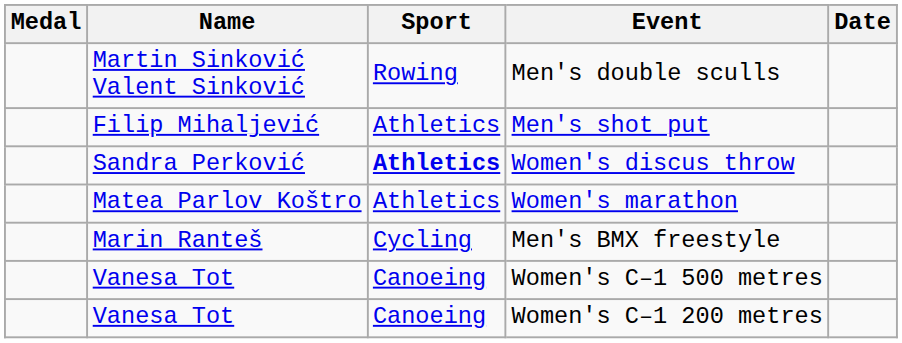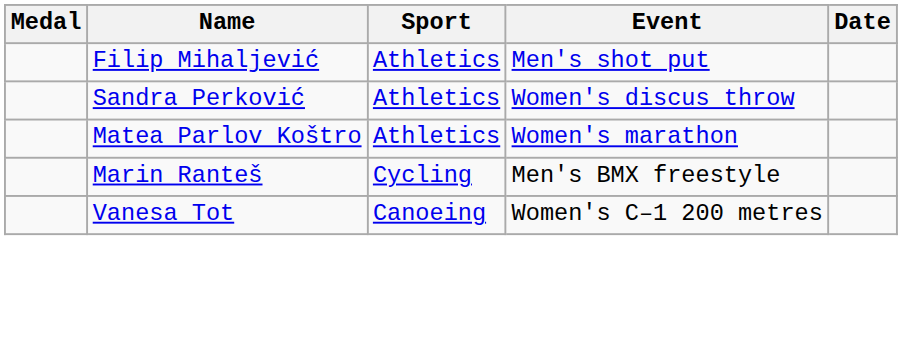- row: Martin Sinković Valent Sinković | Rowing | Men's double sculls
Women's discus throw | Sport: bold -> normal
- row: Vanesa Tot | Canoeing | Women's C–1 500 metres
